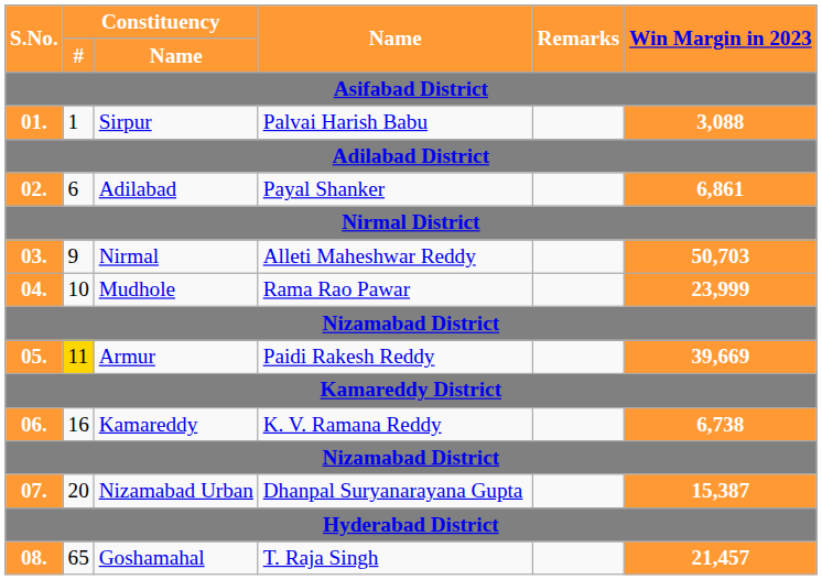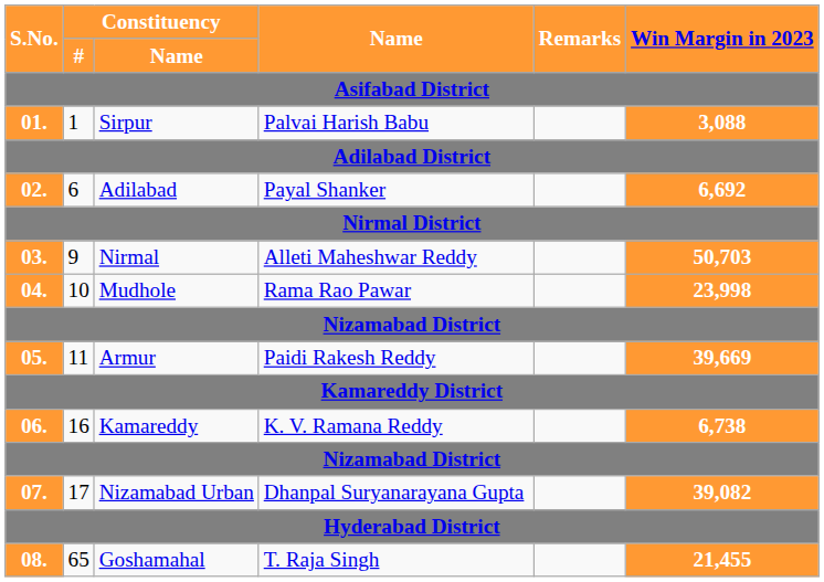Adilabad | Win Margin in 2023: 6,861 -> 6,692
Mudhole | Win Margin in 2023: 23,999 -> 23,998
Armur | Constituency / #: gold background -> no background
Nizamabad Urban | Constituency / #: 20 -> 17
Nizamabad Urban | Win Margin in 2023: 15,387 -> 39,082
Goshamahal | Win Margin in 2023: 21,457 -> 21,455
